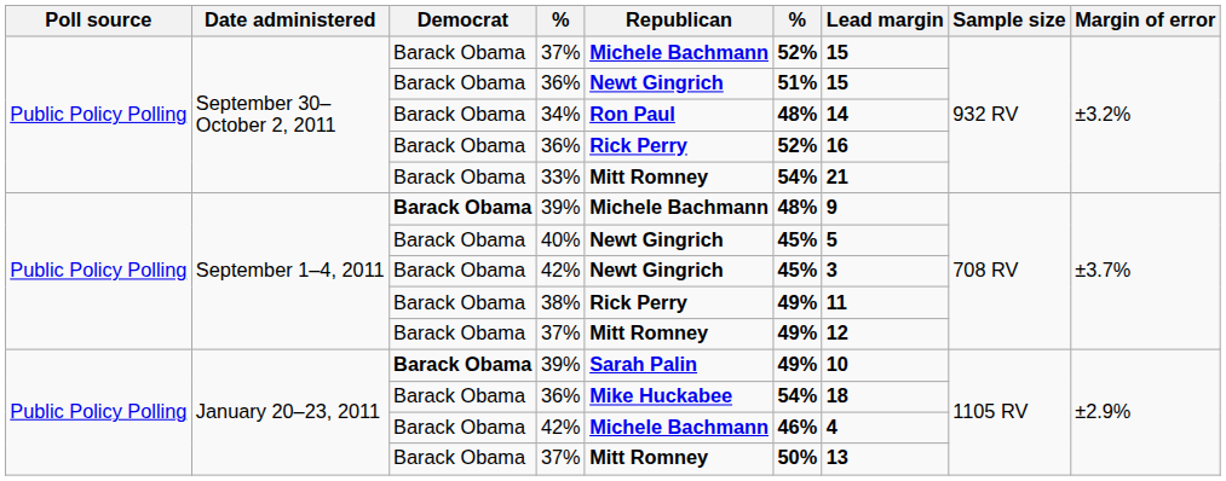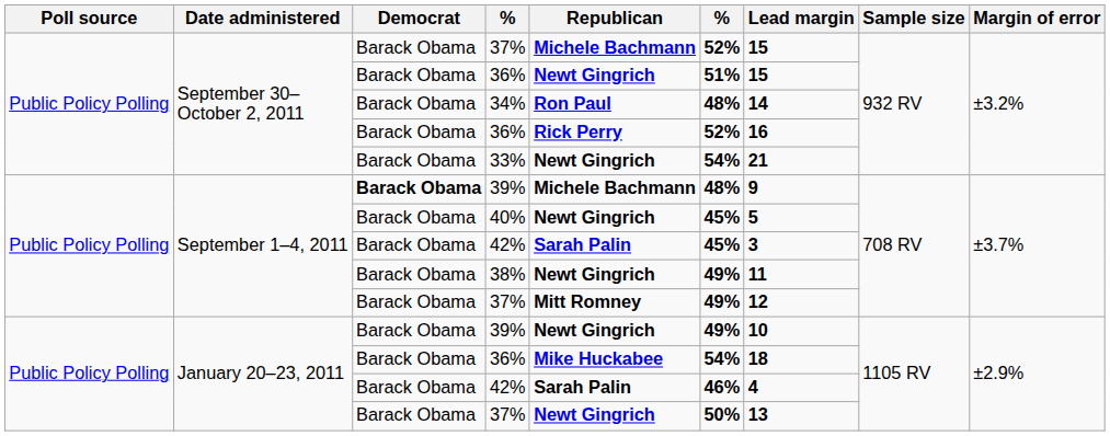33% | Republican: Mitt Romney -> Newt Gingrich
September 1–4, 2011 / 42% | Republican: Newt Gingrich -> Sarah Palin
38% | Republican: Rick Perry -> Newt Gingrich
January 20–23, 2011 / 39% | Democrat: bold -> normal
January 20–23, 2011 / 39% | Republican: Sarah Palin -> Newt Gingrich
January 20–23, 2011 / 42% | Republican: Michele Bachmann -> Sarah Palin
January 20–23, 2011 / 37% | Republican: Mitt Romney -> Newt Gingrich
